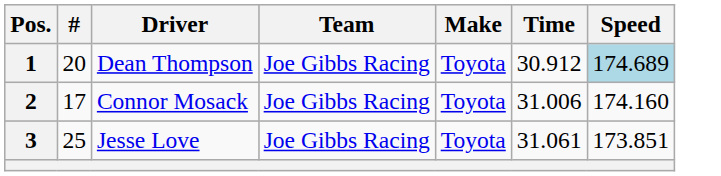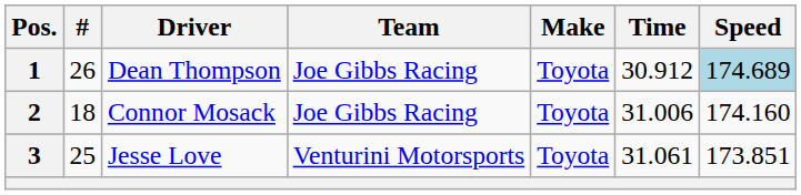1 | #: 20 -> 26
2 | #: 17 -> 18
3 | Team: Joe Gibbs Racing -> Venturini Motorsports
